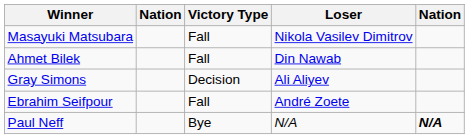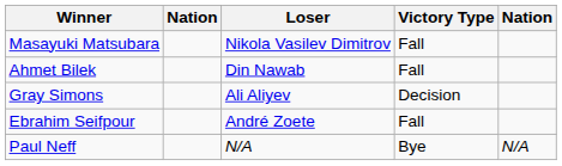columns swapped: Victory Type <-> Loser
Paul Neff | column 5: bold -> normal
